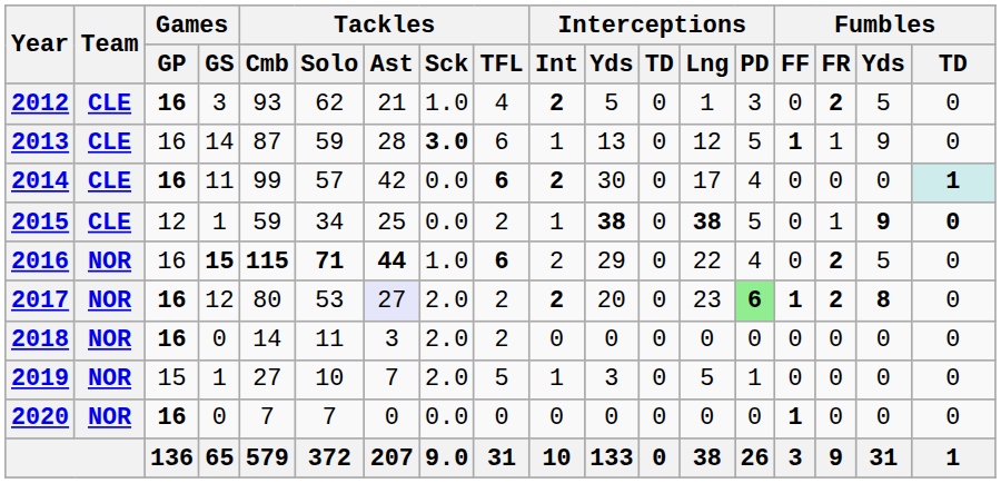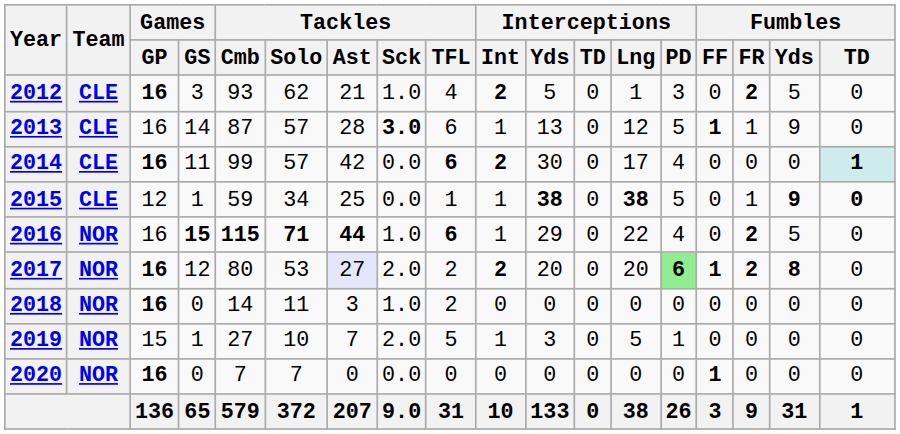2013 | Tackles / Solo: 59 -> 57
2015 | Tackles / TFL: 2 -> 1
2016 | Interceptions / Int: 2 -> 1
2017 | Interceptions / Lng: 23 -> 20
2018 | Tackles / Sck: 2.0 -> 1.0
